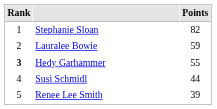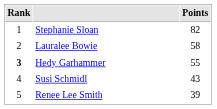Lauralee Bowie | Points: 59 -> 58
Susi Schmidl | Points: 44 -> 43
